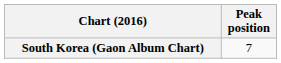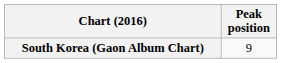South Korea (Gaon Album Chart) | Peak position: 7 -> 9
